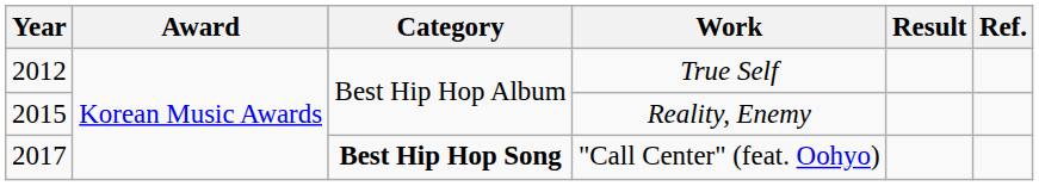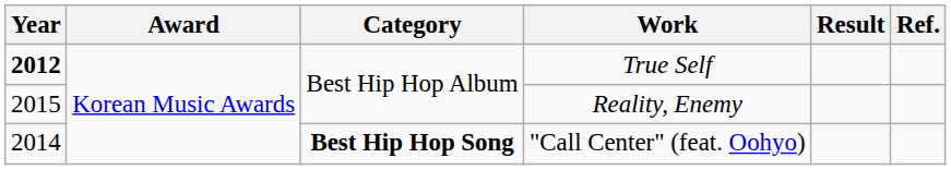True Self | Year: normal -> bold
"Call Center" (feat. Oohyo) | Year: 2017 -> 2014
